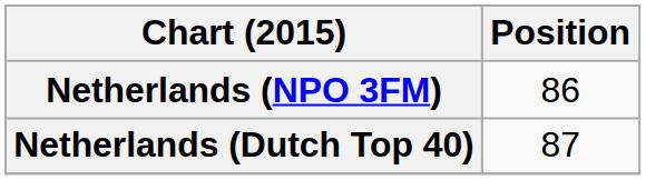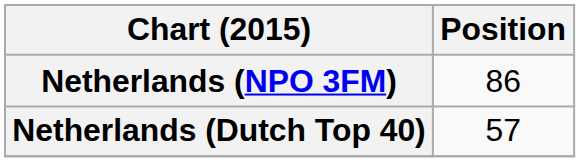Netherlands (Dutch Top 40) | Position: 87 -> 57
